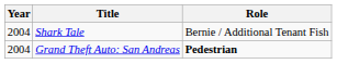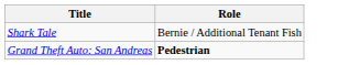- column: Year | 2004 | 2004
